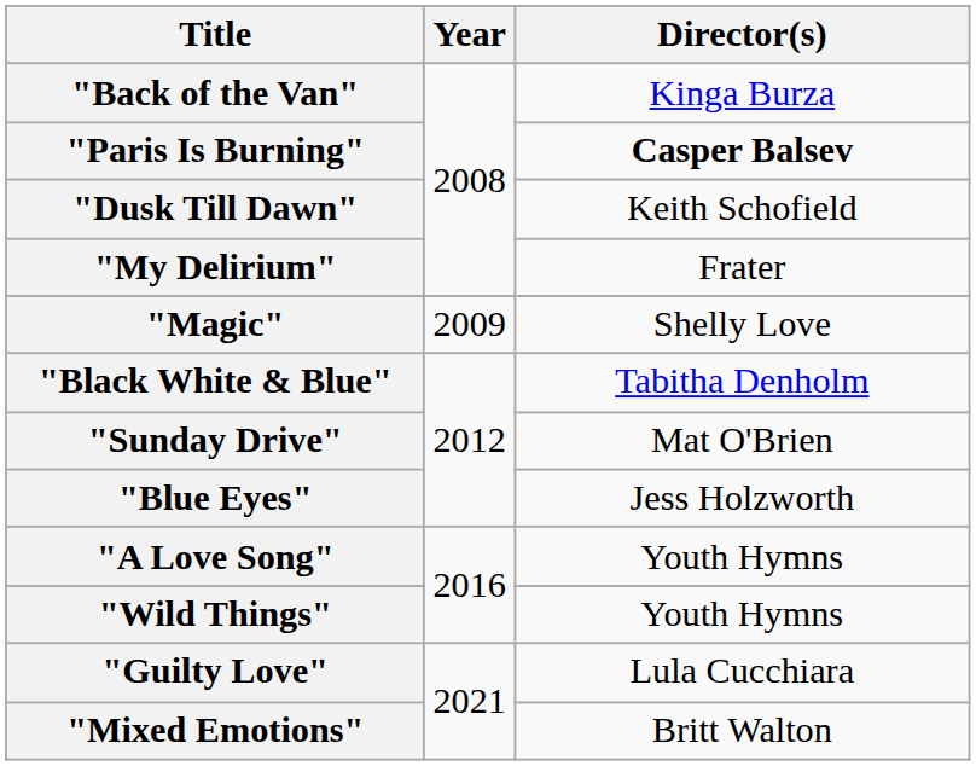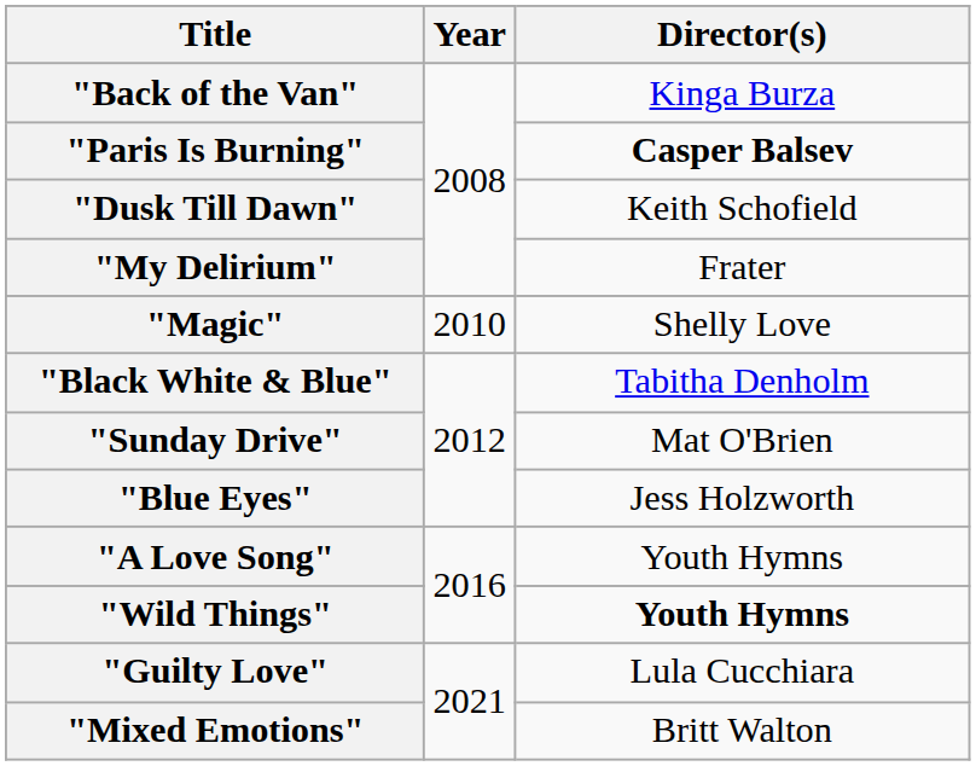"Magic" | Year: 2009 -> 2010
"Wild Things" | Director(s): normal -> bold
